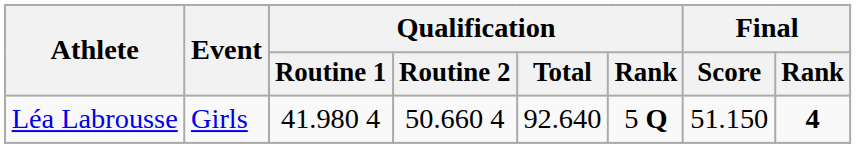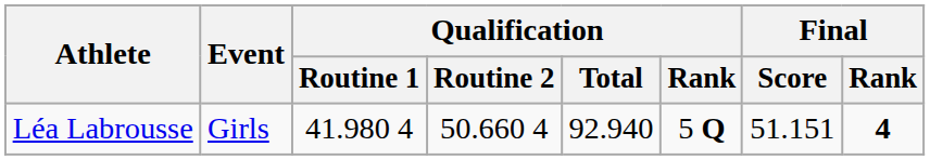Léa Labrousse | Qualification / Total: 92.640 -> 92.940
Léa Labrousse | Final / Score: 51.150 -> 51.151
